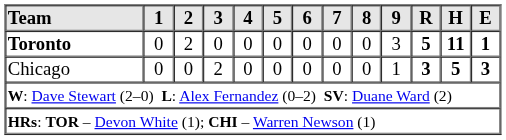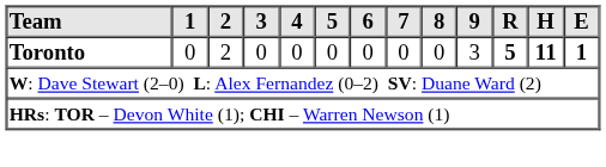- row: Chicago | 0 | 0 | 2 | 0 | 0 | 0 | 0 | 0 | 1 | 3 | 5 | 3
